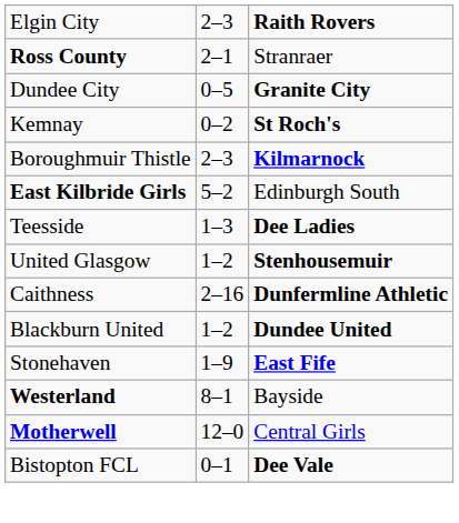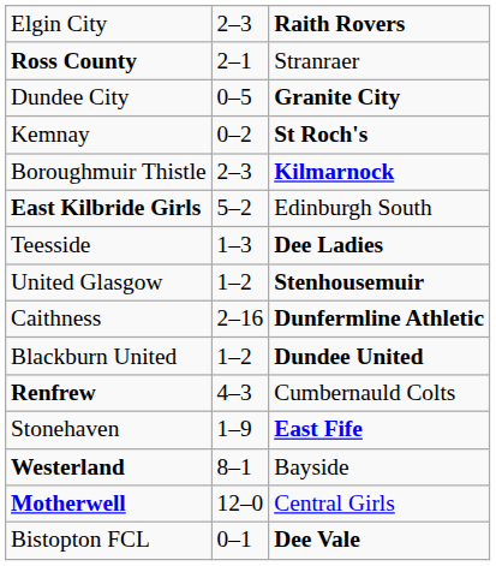+ row: Renfrew | 4–3 | Cumbernauld Colts
